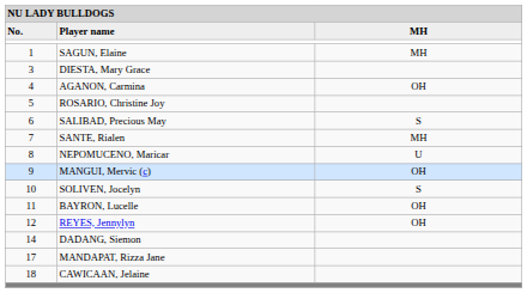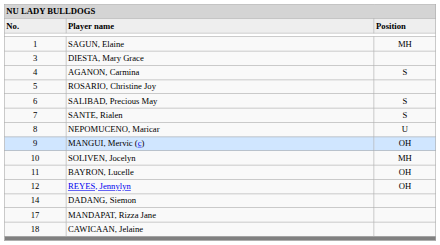Player name | column 3: MH -> Position
AGANON, Carmina | column 3: OH -> S
SANTE, Rialen | column 3: MH -> S
SOLIVEN, Jocelyn | column 3: S -> MH
